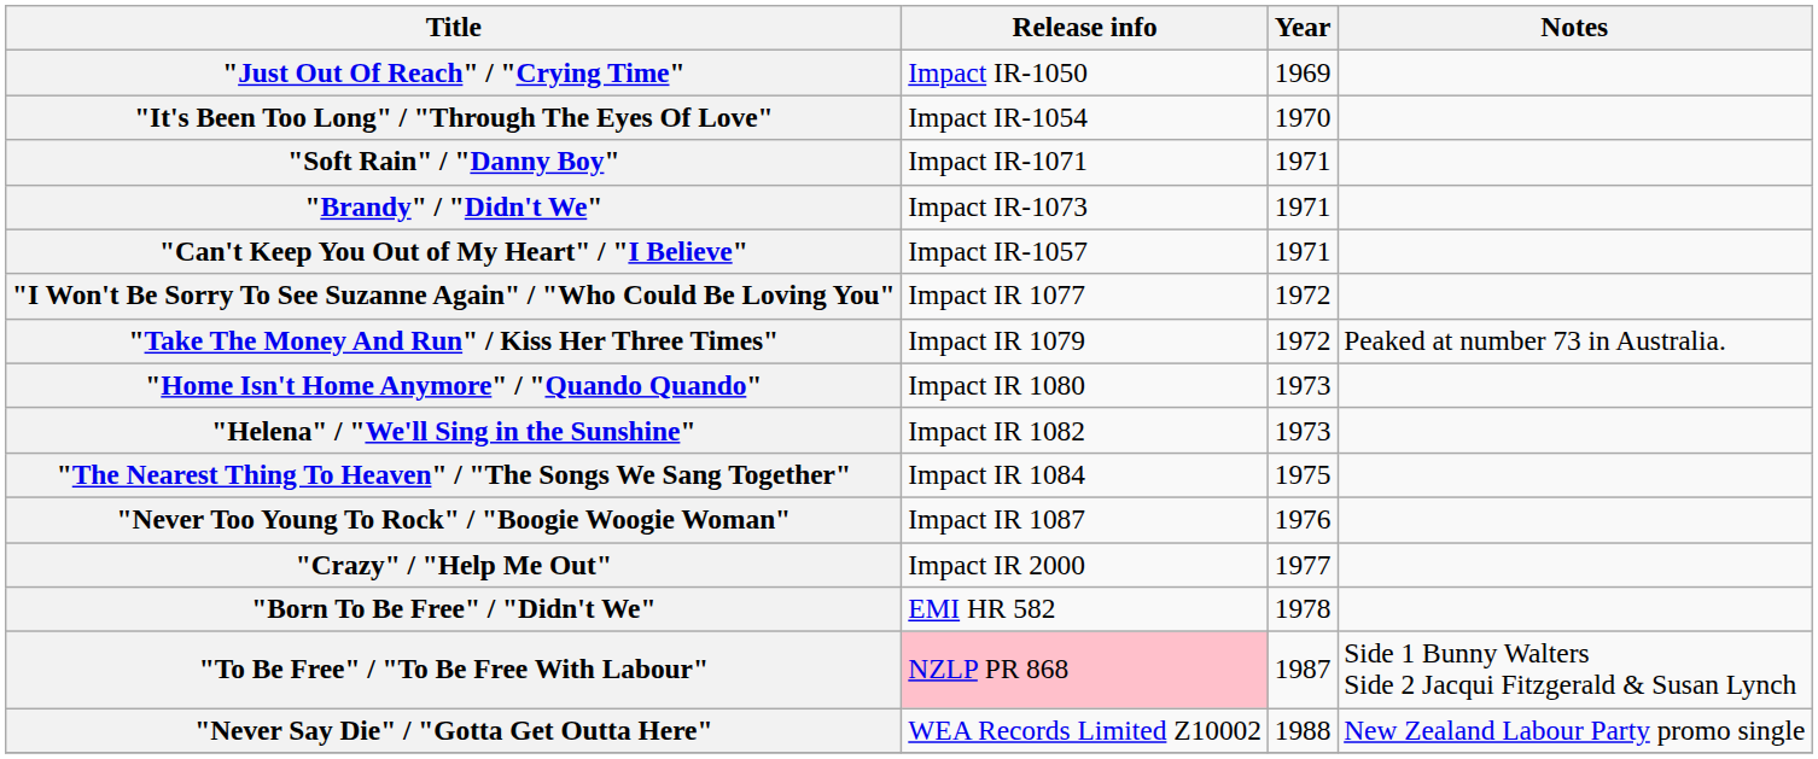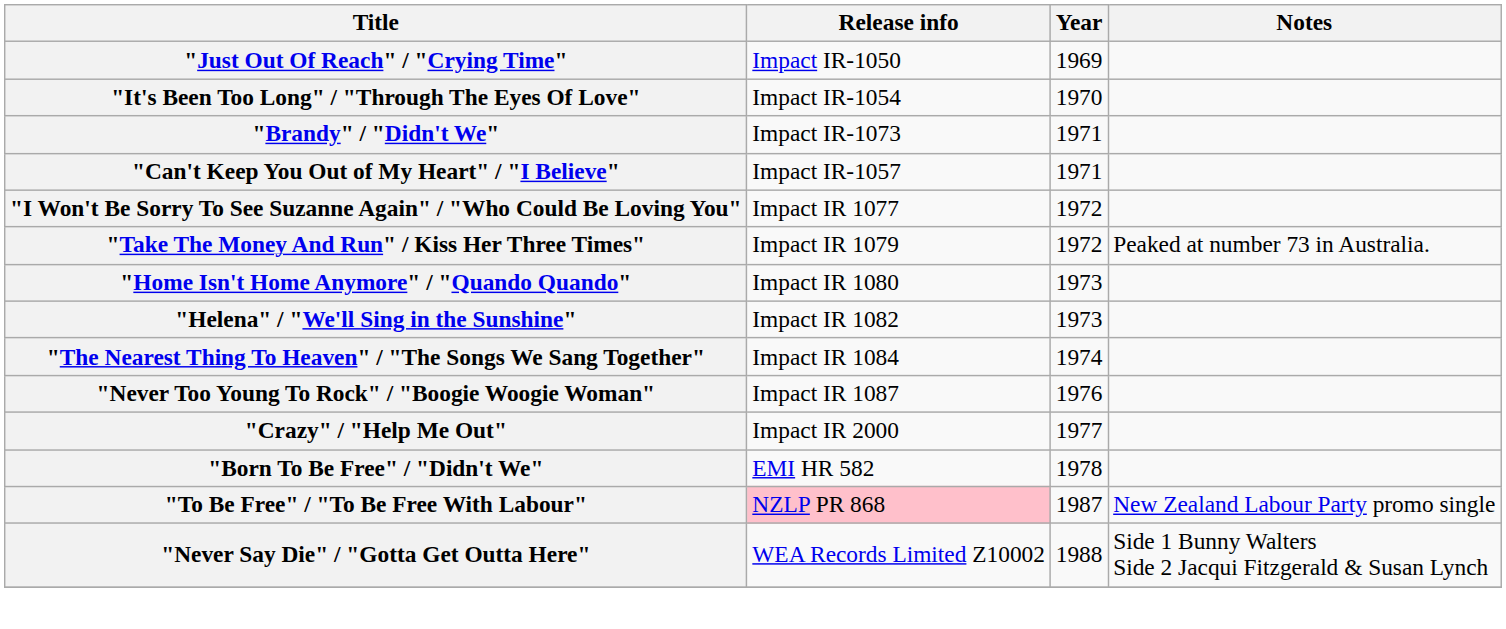- row: "Soft Rain" / "Danny Boy" | Impact IR-1071 | 1971
"The Nearest Thing To Heaven" / "The Songs We Sang Together" | Year: 1975 -> 1974
"To Be Free" / "To Be Free With Labour" | Notes: Side 1 Bunny Walters Side 2 Jacqui Fitzgerald & Susan Lynch -> New Zealand Labour Party promo single
"Never Say Die" / "Gotta Get Outta Here" | Notes: New Zealand Labour Party promo single -> Side 1 Bunny Walters Side 2 Jacqui Fitzgerald & Susan Lynch
